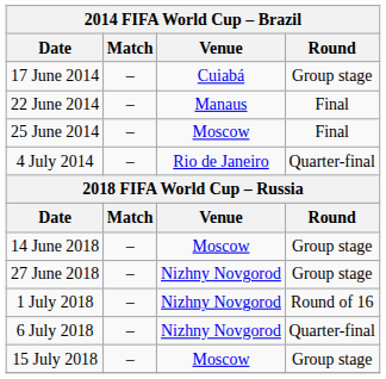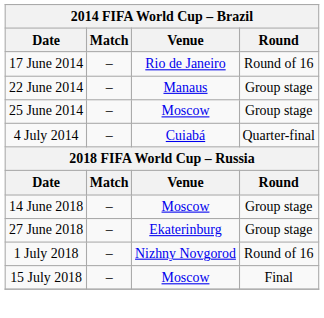17 June 2014 | Venue: Cuiabá -> Rio de Janeiro
17 June 2014 | Round: Group stage -> Round of 16
22 June 2014 | Round: Final -> Group stage
25 June 2014 | Round: Final -> Group stage
4 July 2014 | Venue: Rio de Janeiro -> Cuiabá
27 June 2018 | Venue: Nizhny Novgorod -> Ekaterinburg
- row: 6 July 2018 | – | Nizhny Novgorod | Quarter-final
15 July 2018 | Round: Group stage -> Final
